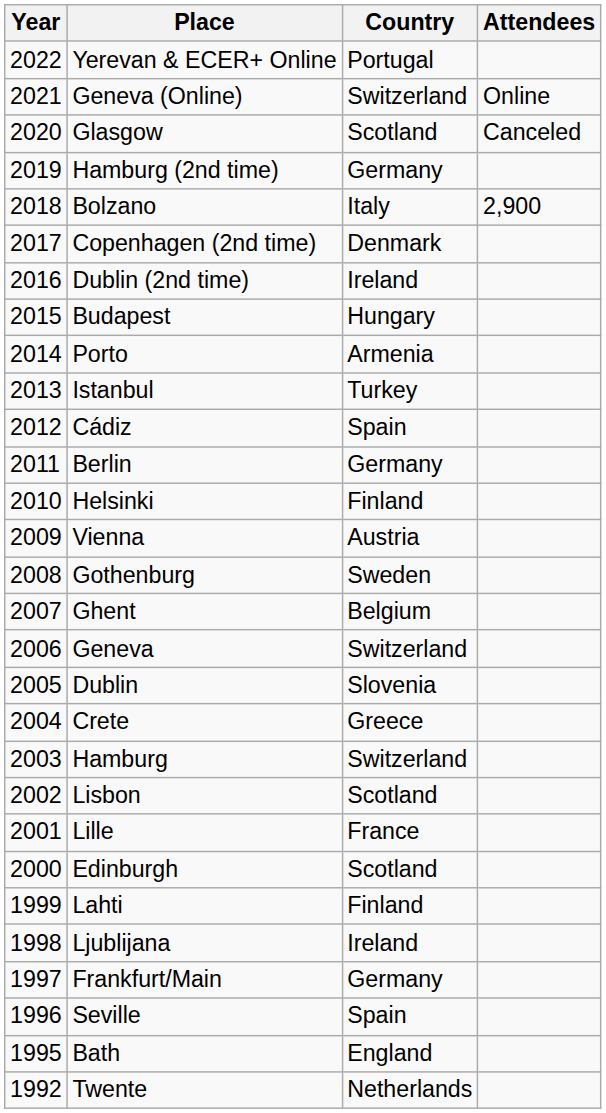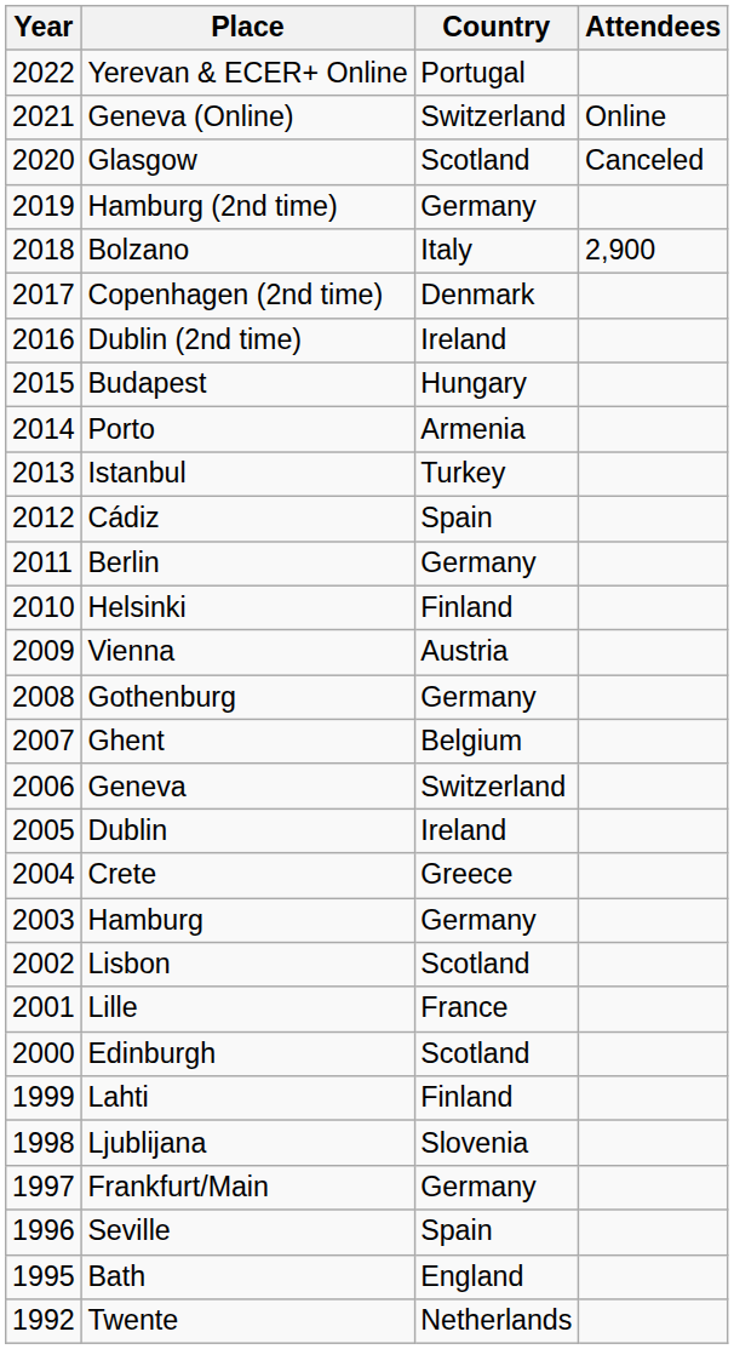Gothenburg | Country: Sweden -> Germany
Dublin | Country: Slovenia -> Ireland
Hamburg | Country: Switzerland -> Germany
Ljublijana | Country: Ireland -> Slovenia
